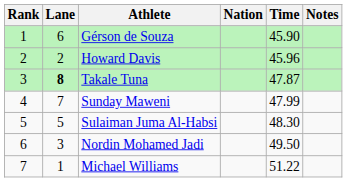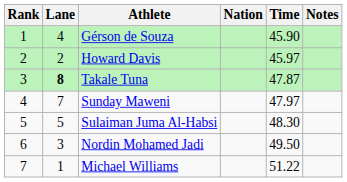Gérson de Souza | Lane: 6 -> 4
Howard Davis | Time: 45.96 -> 45.97
Sunday Maweni | Time: 47.99 -> 47.97
